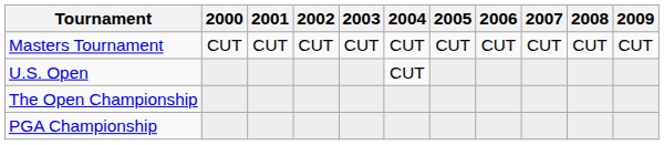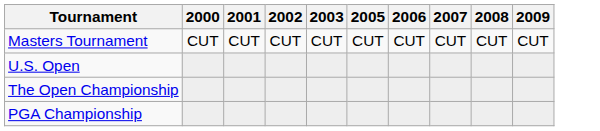- column: 2004 | CUT | CUT
